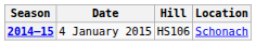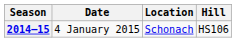columns swapped: Location <-> Hill
